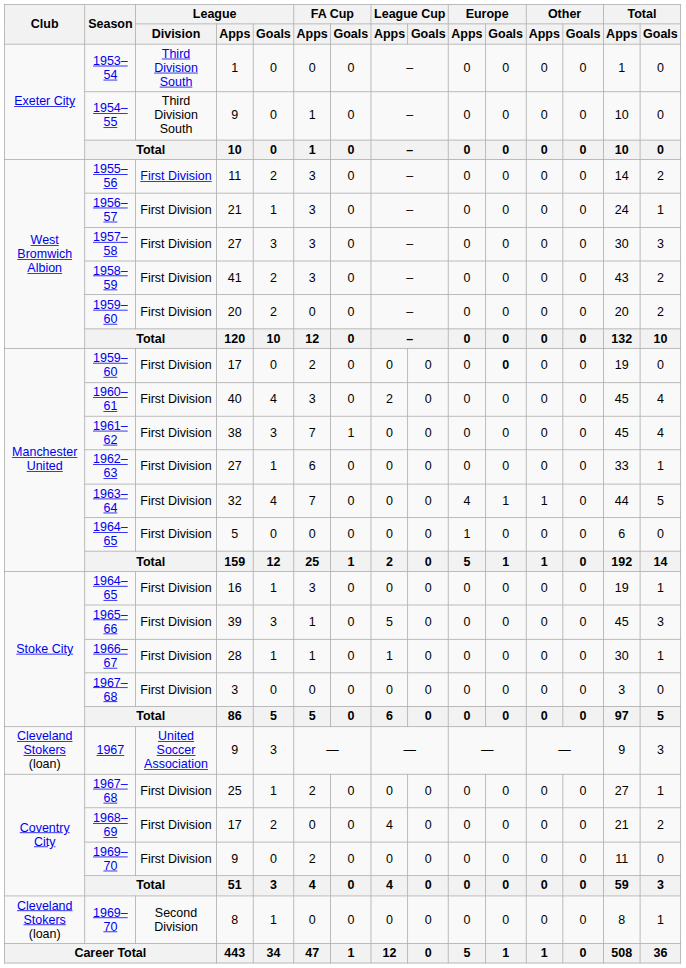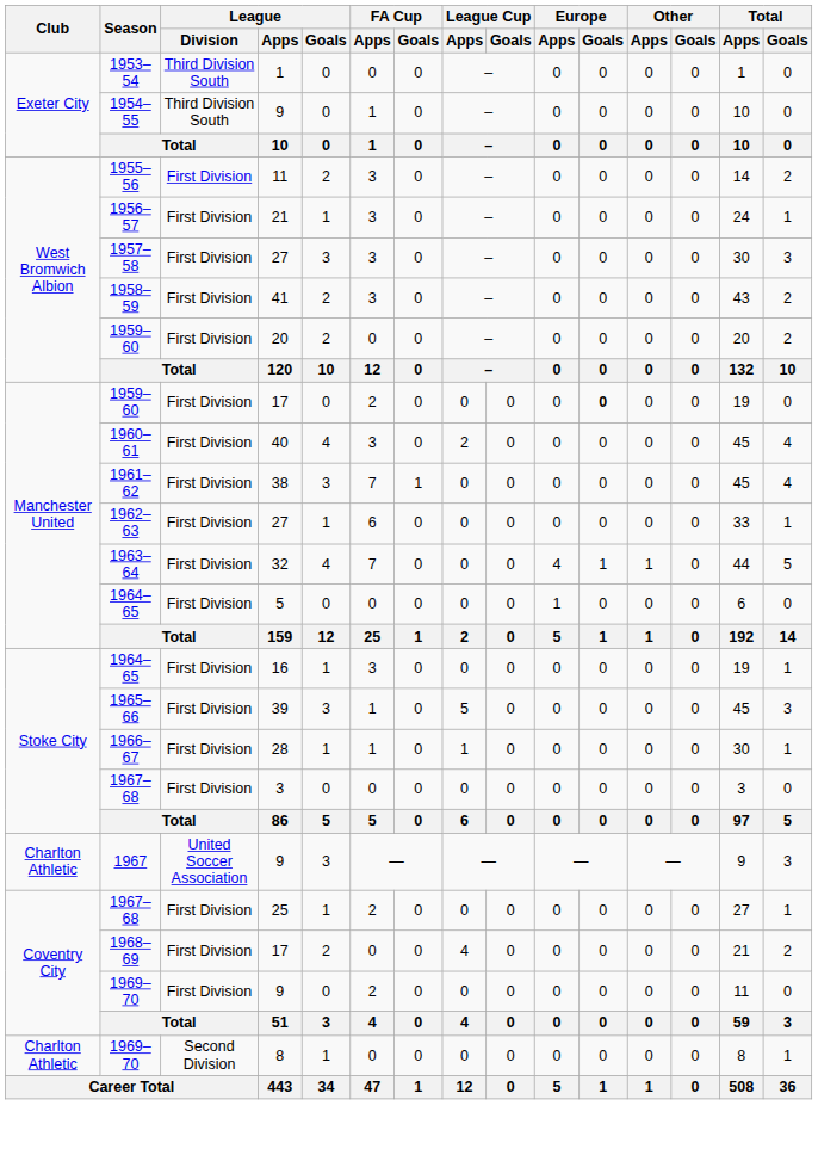1967 | Club: Cleveland Stokers (loan) -> Charlton Athletic
1969–70 / 8 | Club: Cleveland Stokers (loan) -> Charlton Athletic
